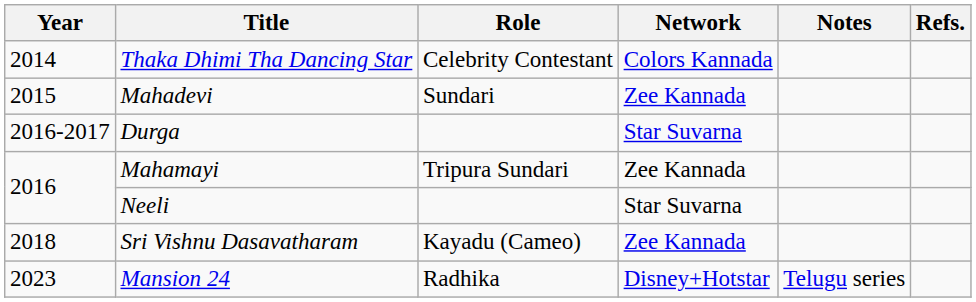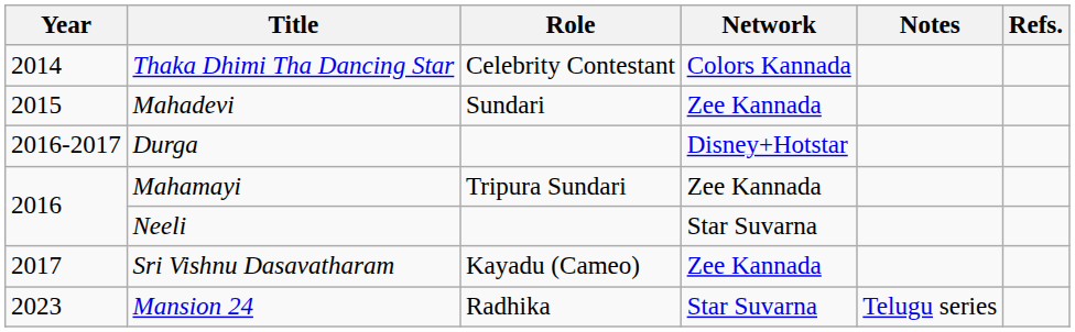Durga | Network: Star Suvarna -> Disney+Hotstar
Sri Vishnu Dasavatharam | Year: 2018 -> 2017
Mansion 24 | Network: Disney+Hotstar -> Star Suvarna
